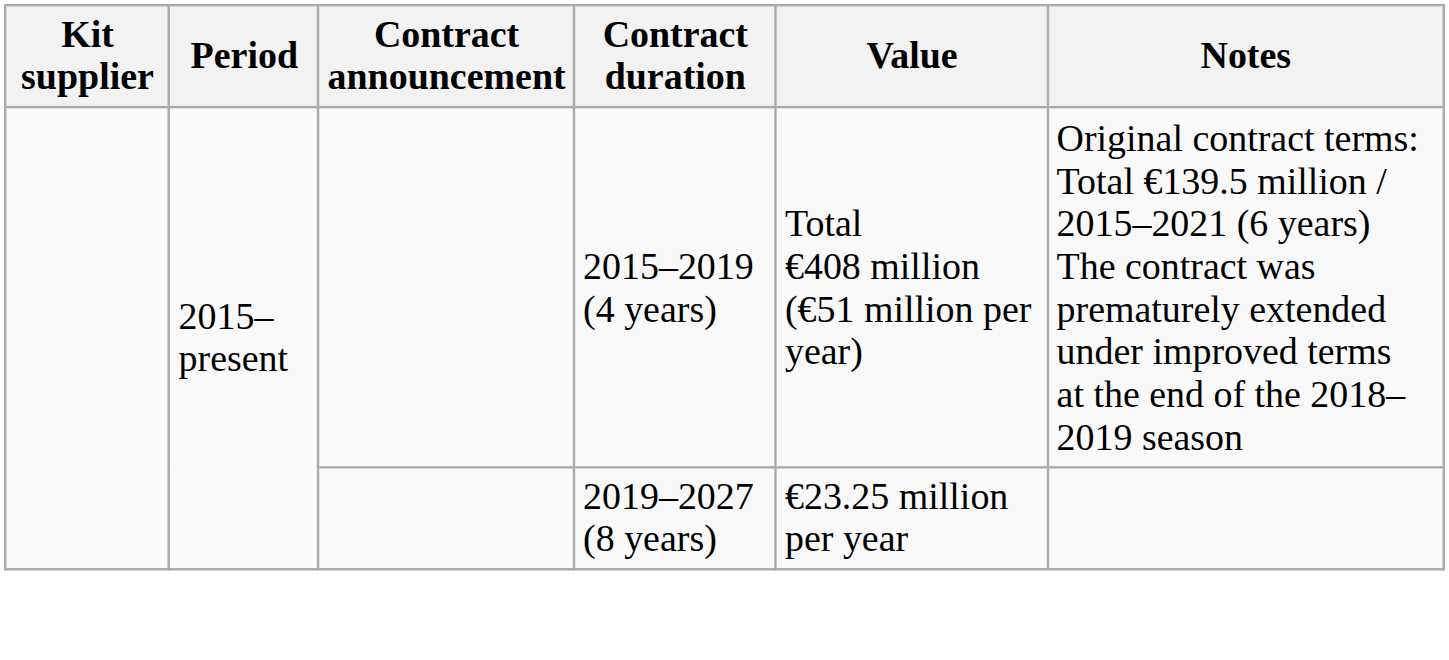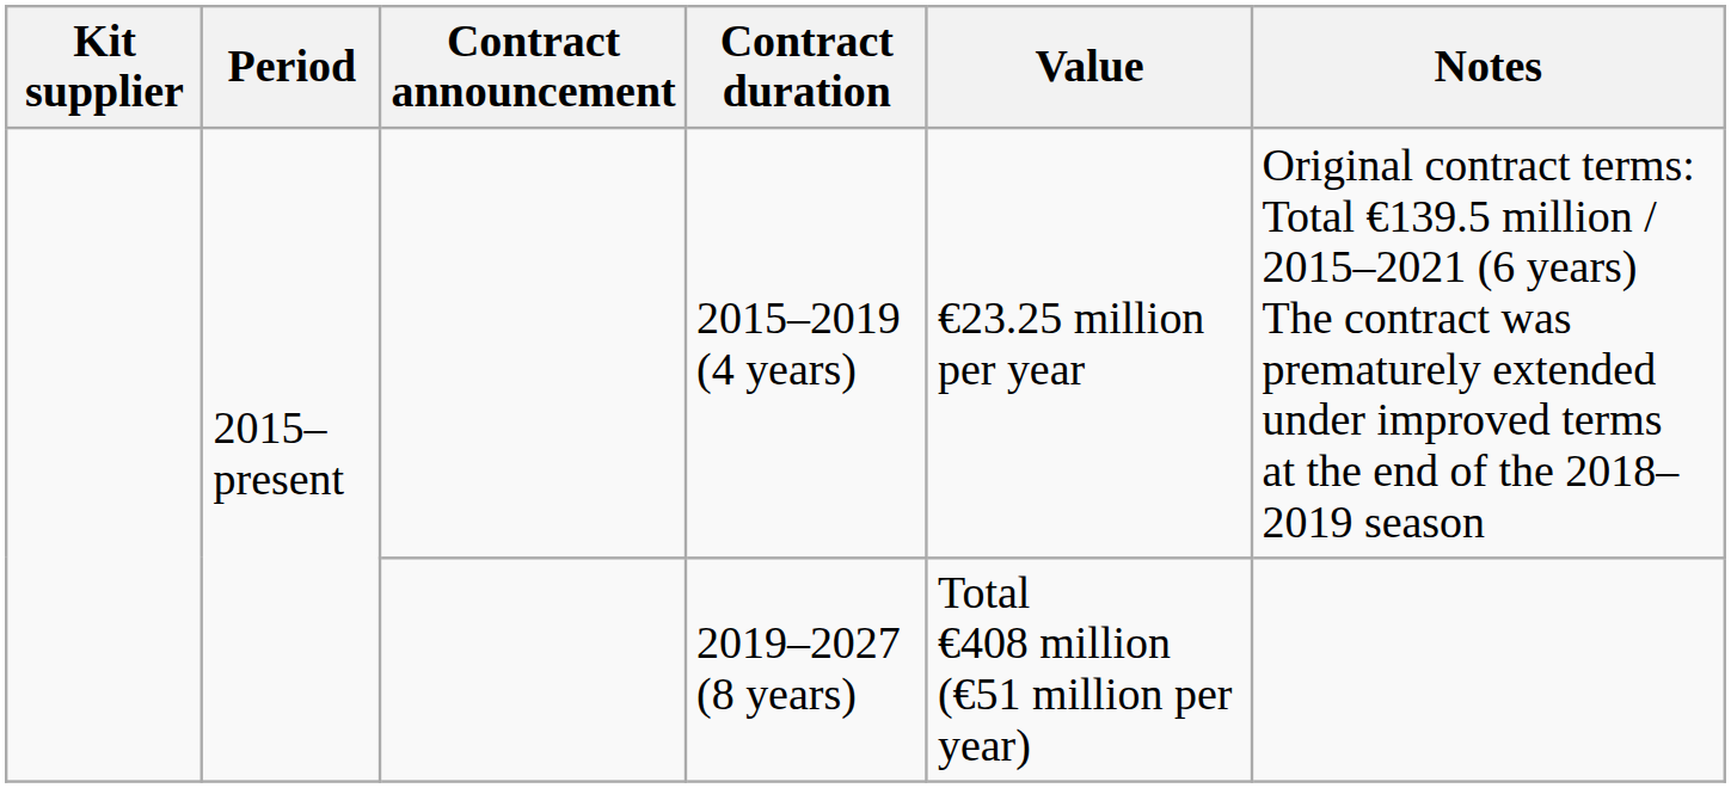2015–2019 (4 years) | Value: Total €408 million (€51 million per year) -> €23.25 million per year
2019–2027 (8 years) | Value: €23.25 million per year -> Total €408 million (€51 million per year)
